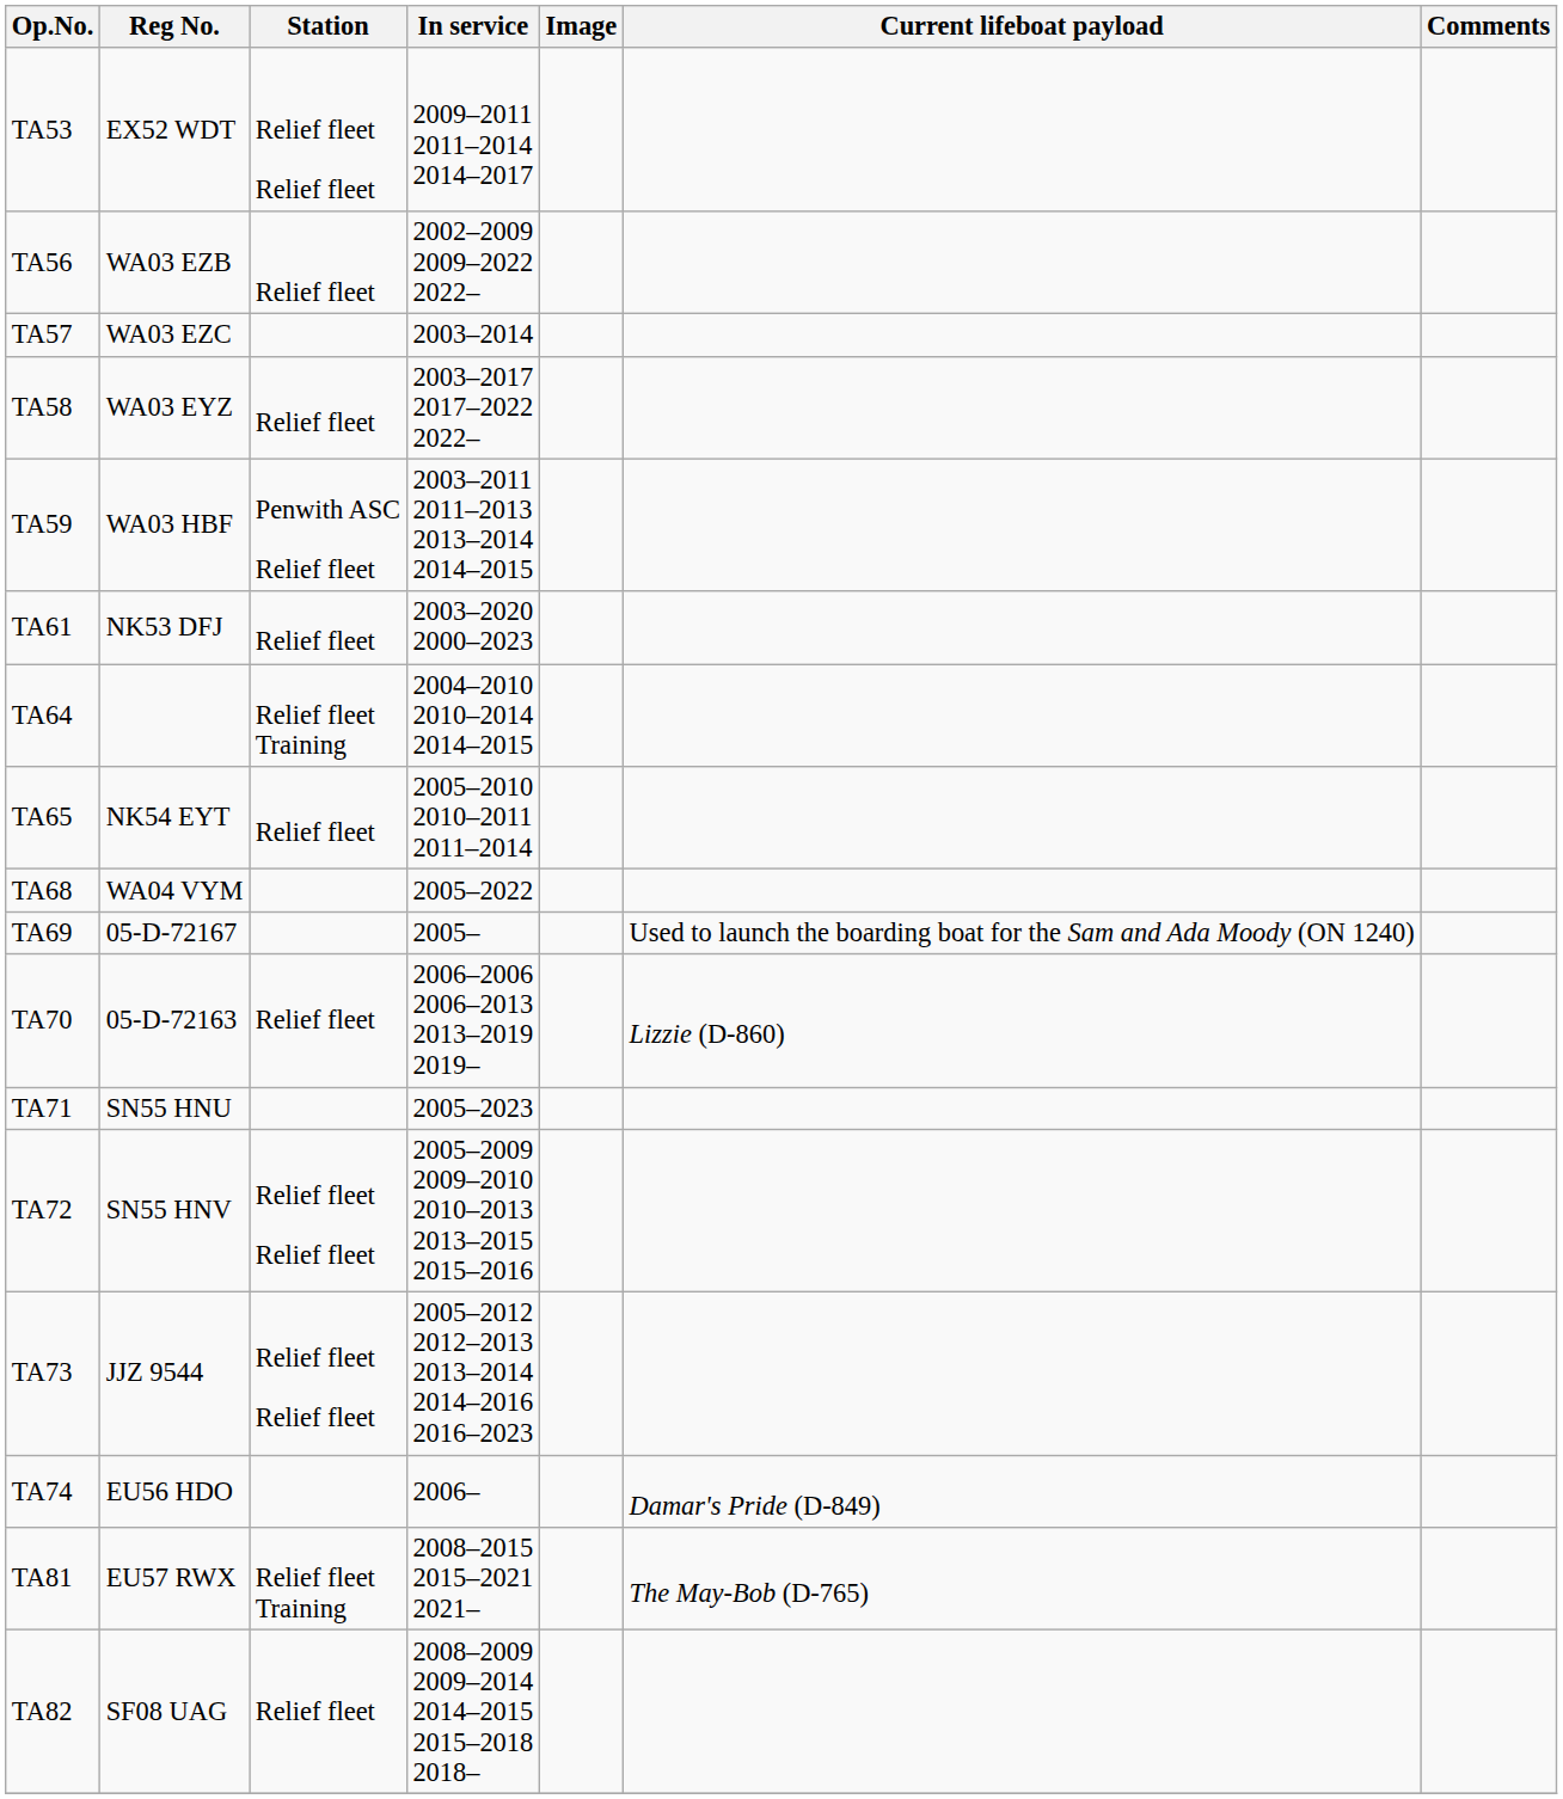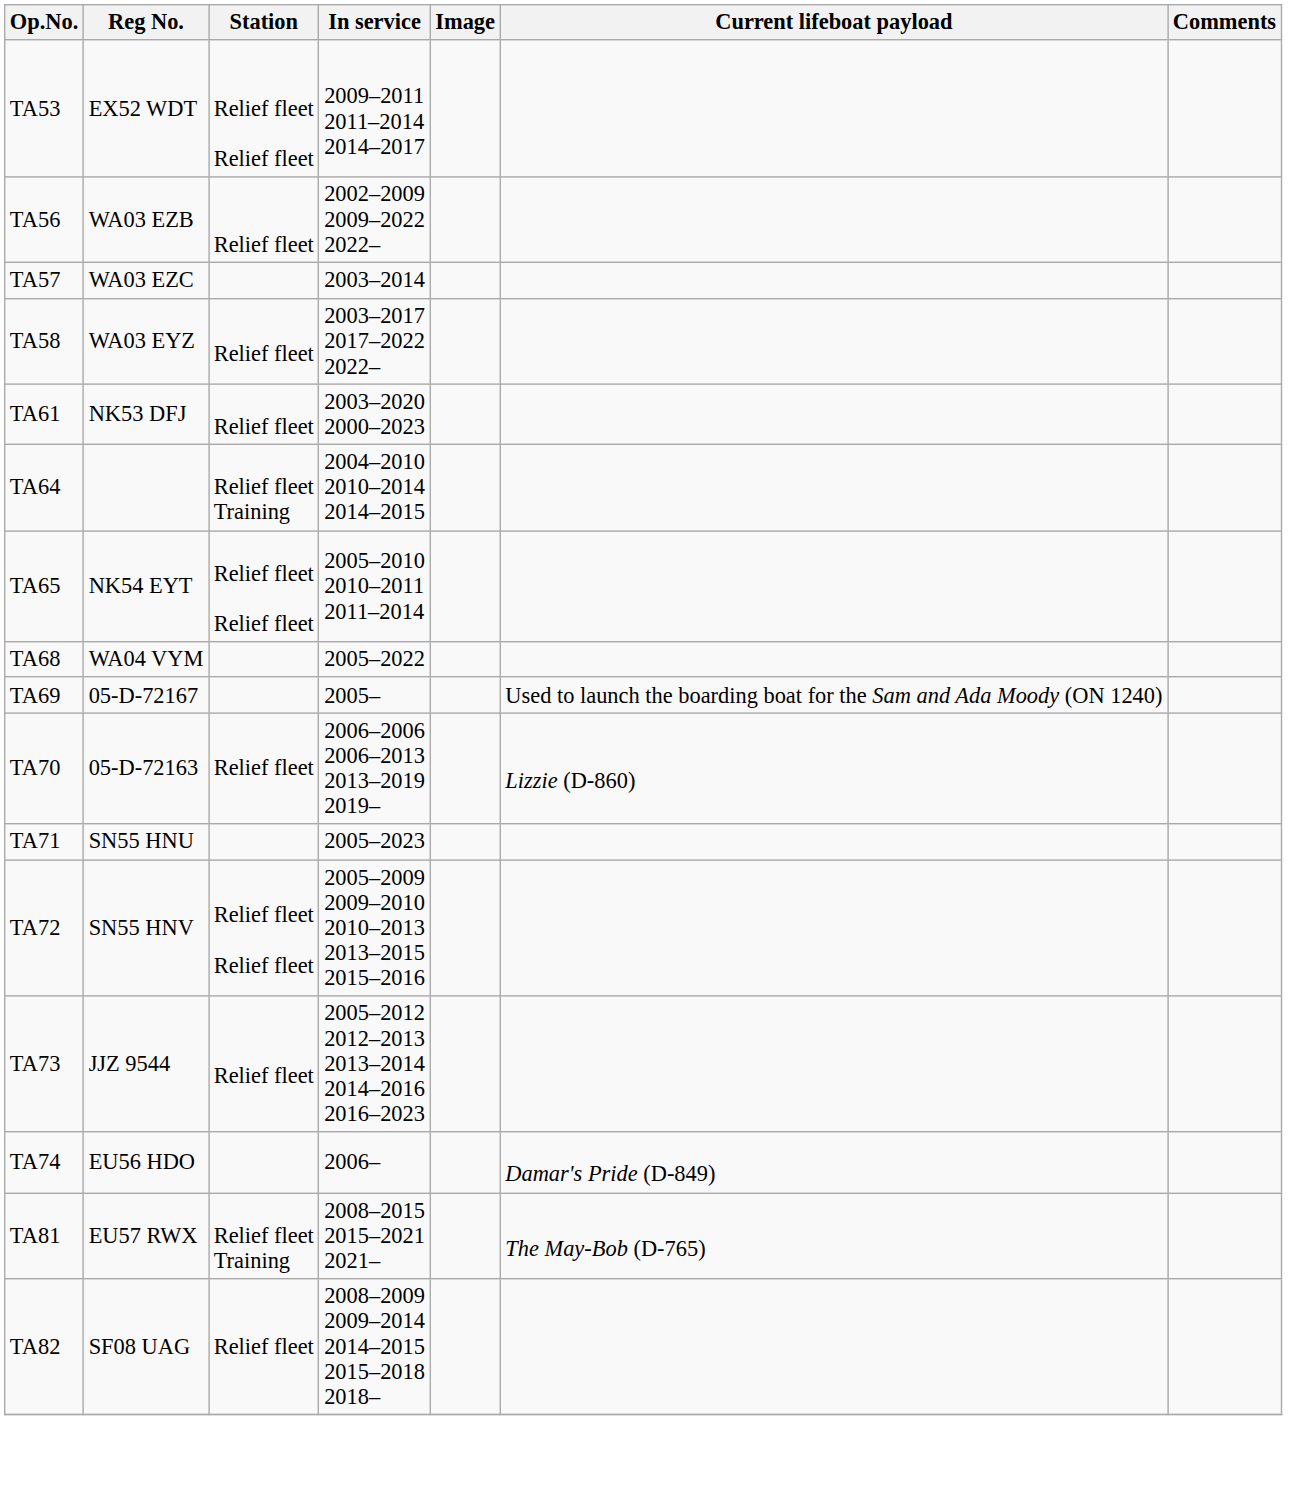- row: TA59 | WA03 HBF | Penwith ASC Relief fleet | 2003–2011 2011–2013 2013–2014 2014–2015
TA65 | Station: Relief fleet -> Relief fleet Relief fleet
TA73 | Station: Relief fleet Relief fleet -> Relief fleet
